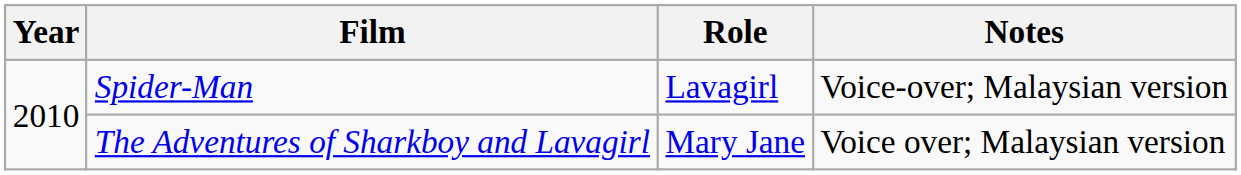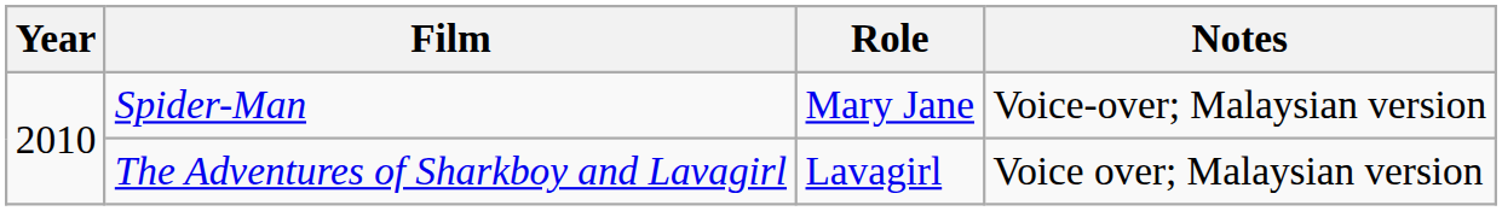Spider-Man | Role: Lavagirl -> Mary Jane
The Adventures of Sharkboy and Lavagirl | Role: Mary Jane -> Lavagirl
